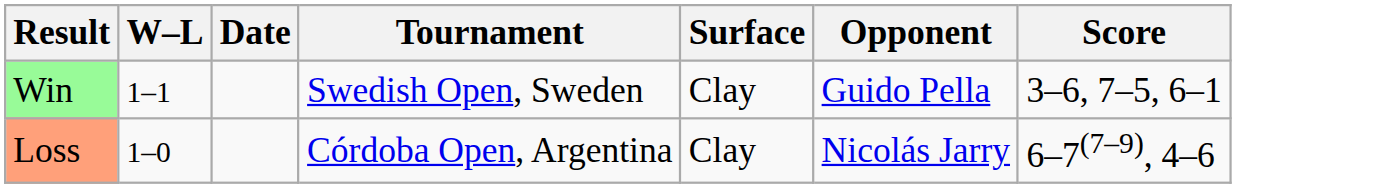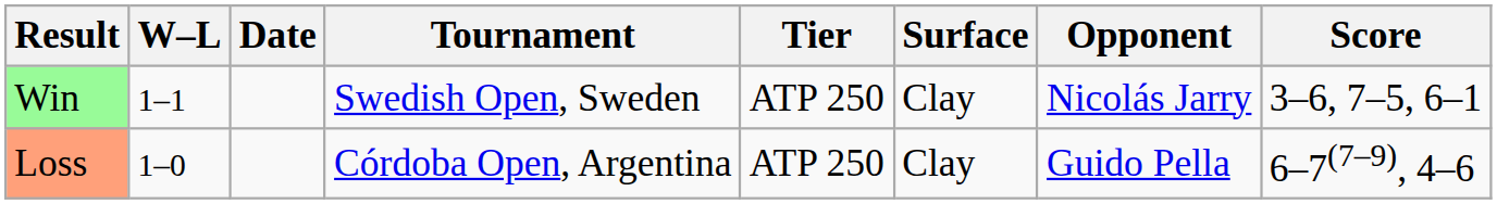+ column: Tier | ATP 250 | ATP 250
Win | Opponent: Guido Pella -> Nicolás Jarry
Loss | Opponent: Nicolás Jarry -> Guido Pella
